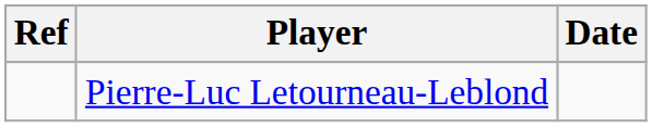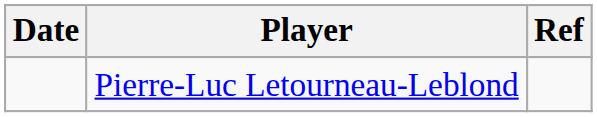columns swapped: Date <-> Ref
